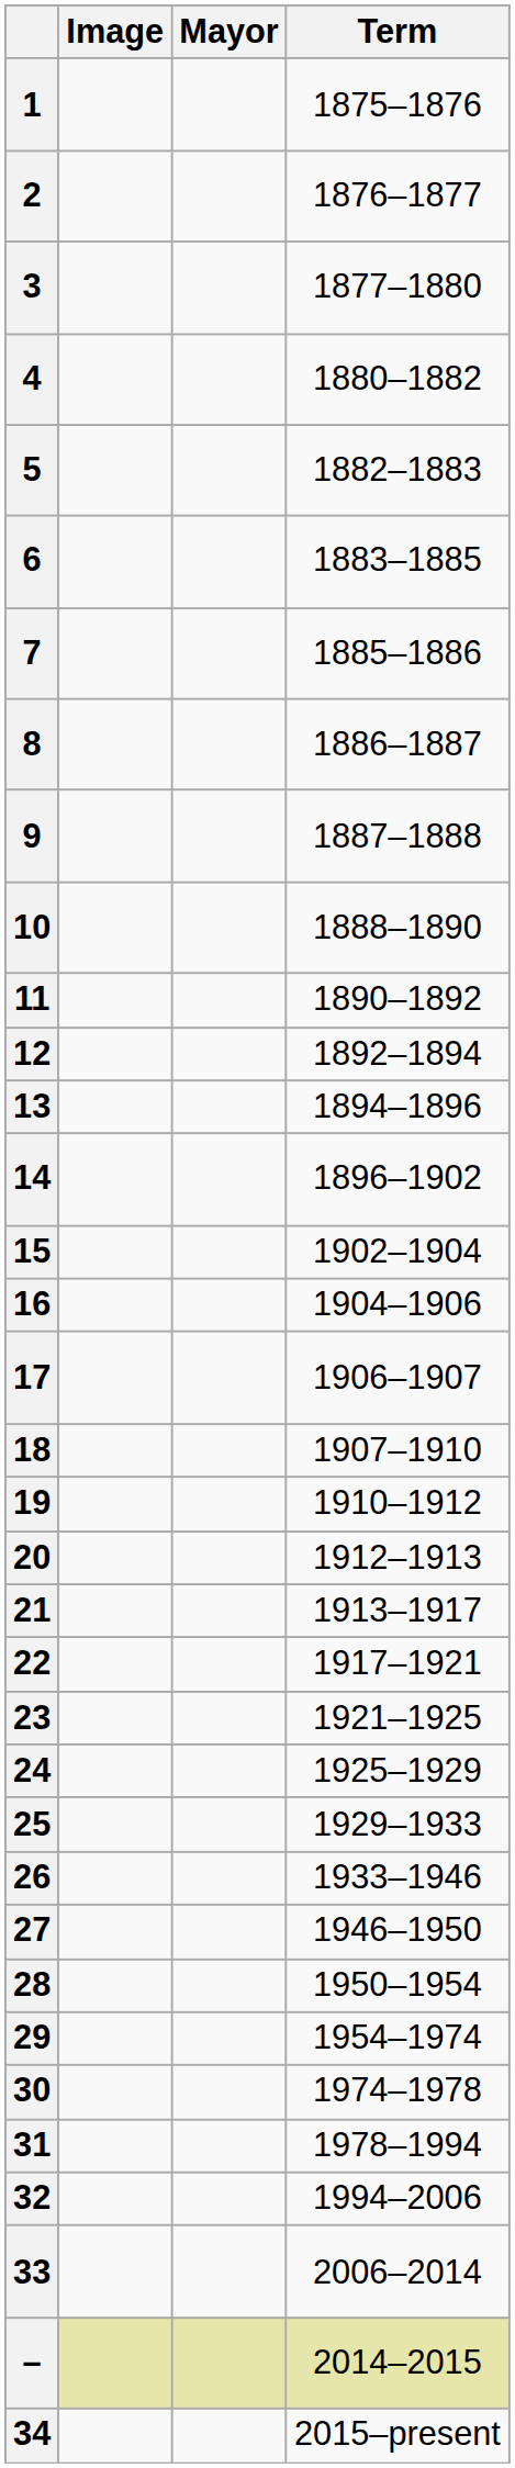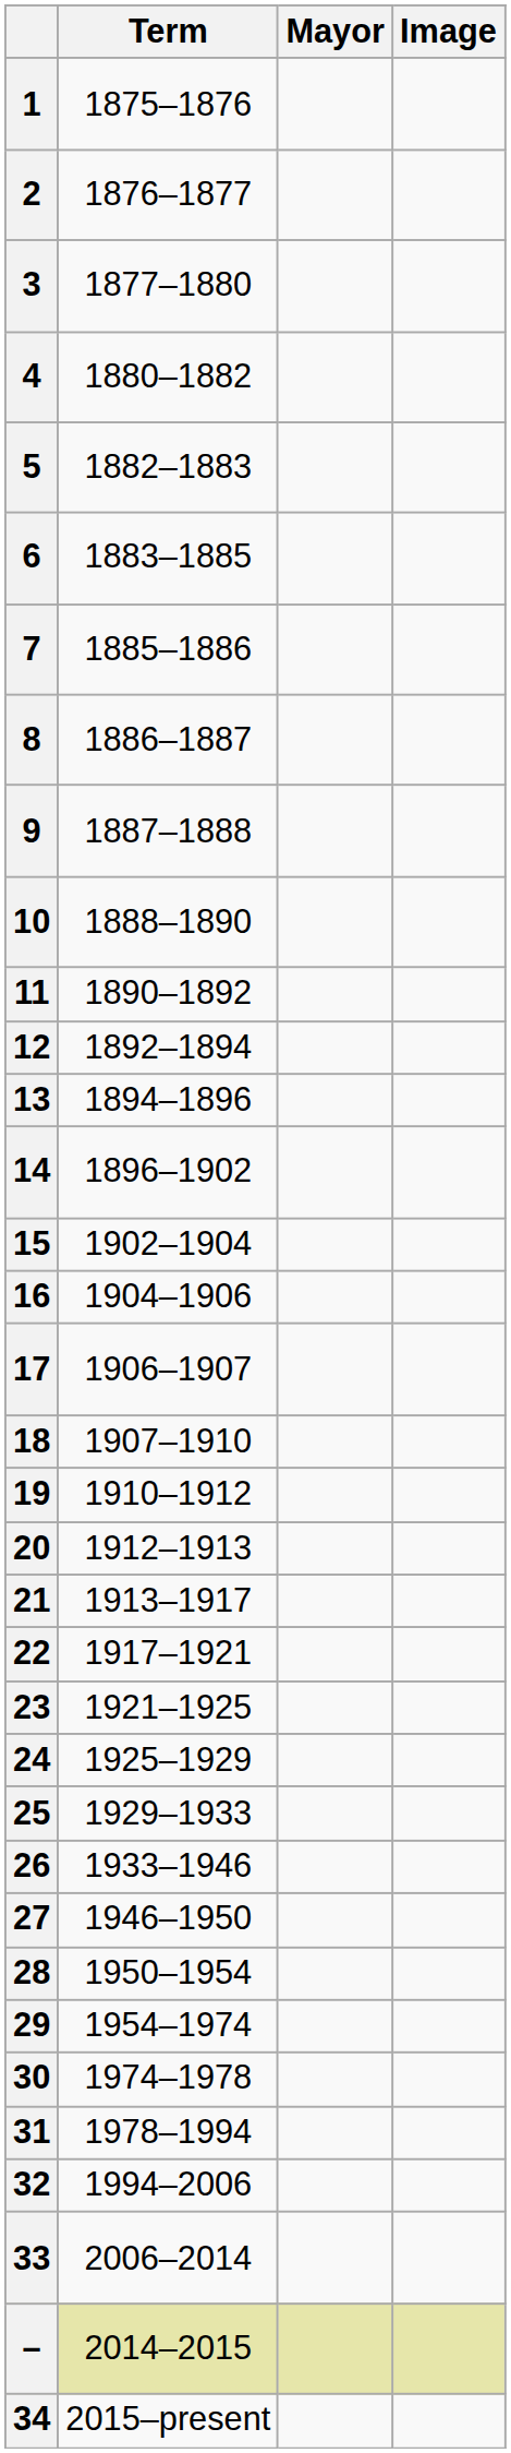columns swapped: Image <-> Term
